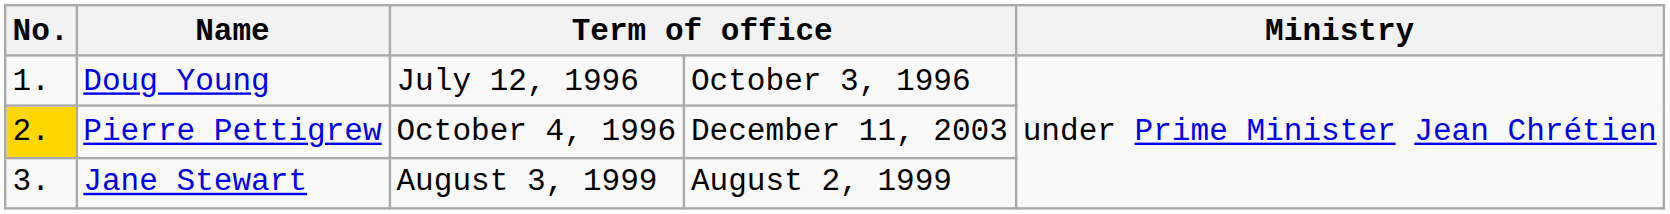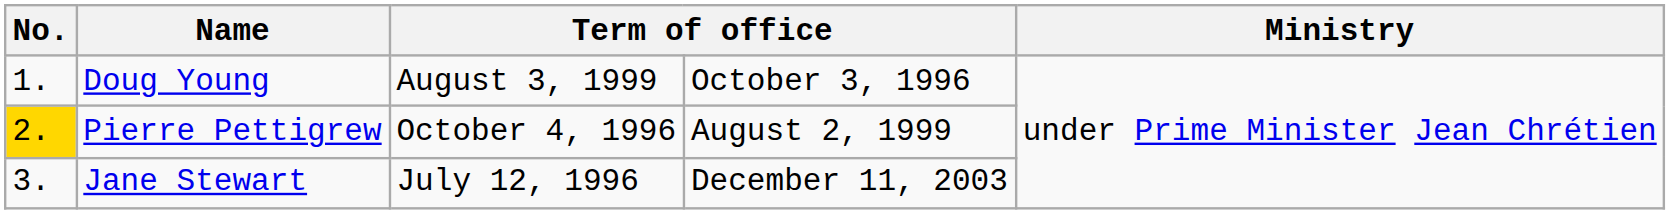Doug Young | column 3: July 12, 1996 -> August 3, 1999
Pierre Pettigrew | column 4: December 11, 2003 -> August 2, 1999
Jane Stewart | column 3: August 3, 1999 -> July 12, 1996
Jane Stewart | column 4: August 2, 1999 -> December 11, 2003
